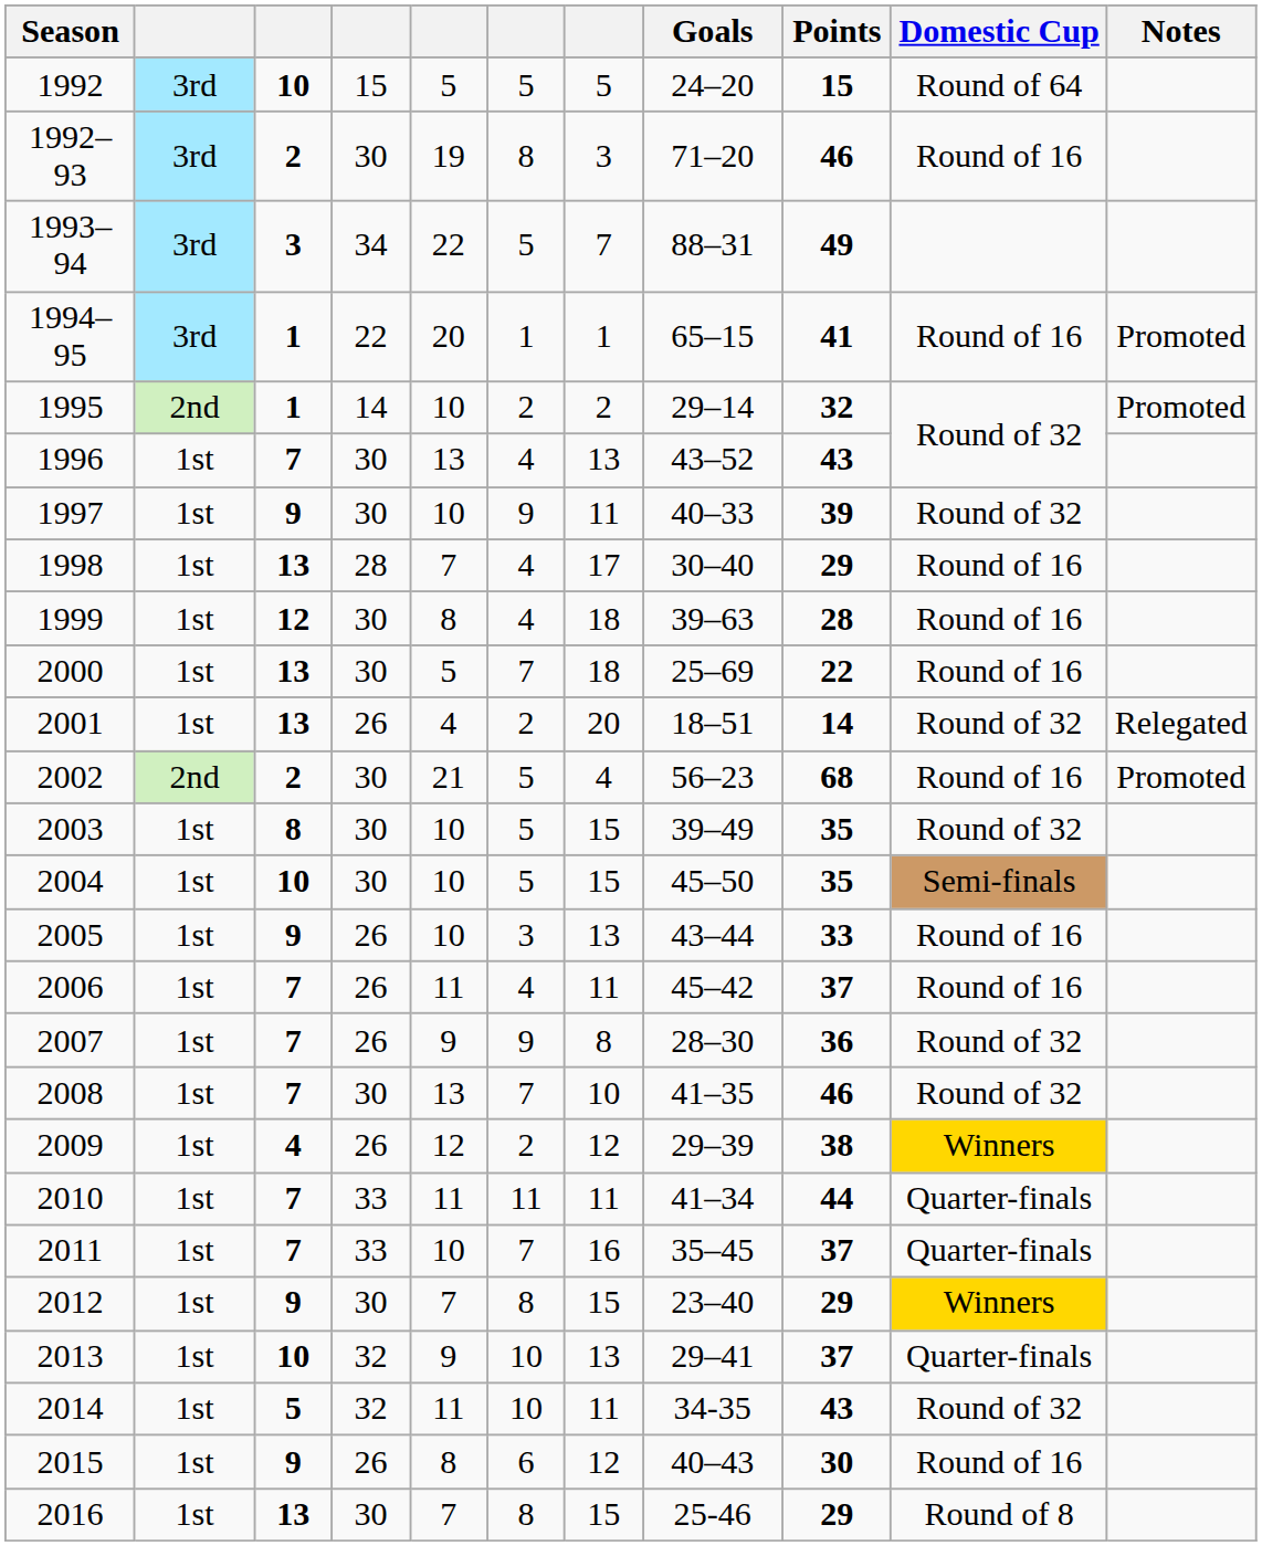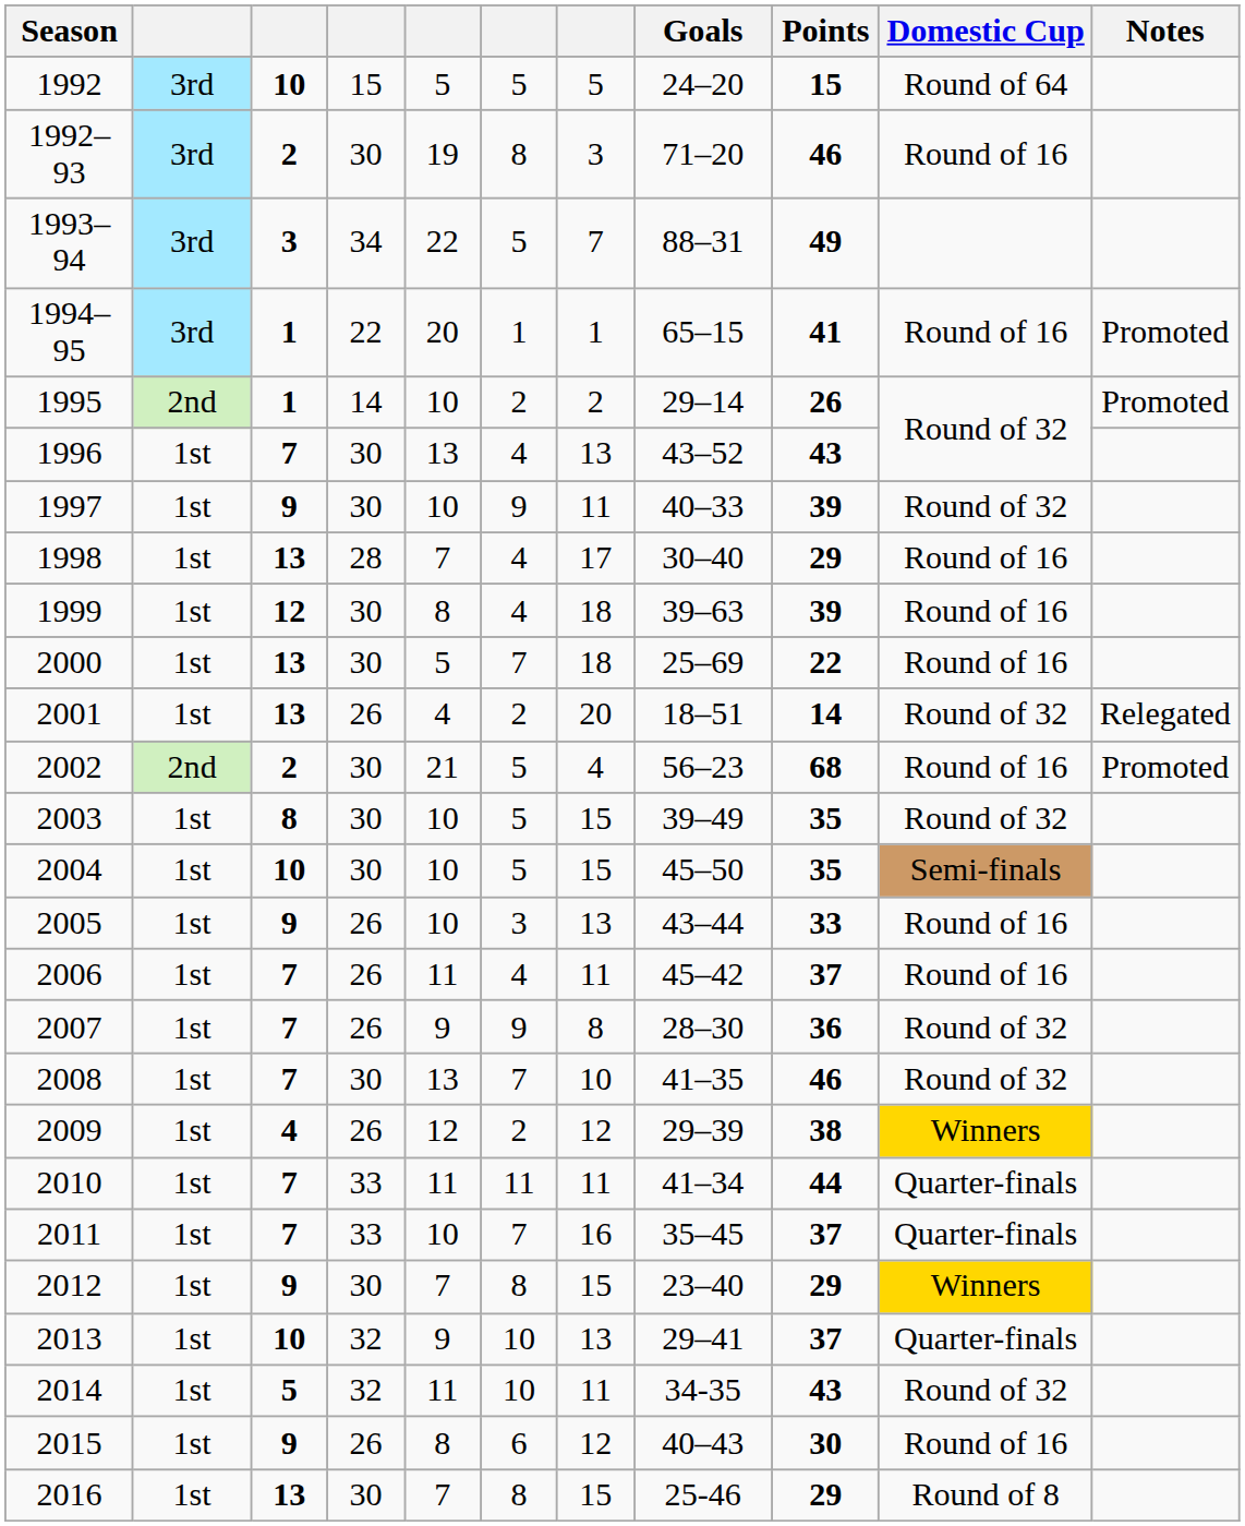1995 | Points: 32 -> 26
1999 | Points: 28 -> 39
